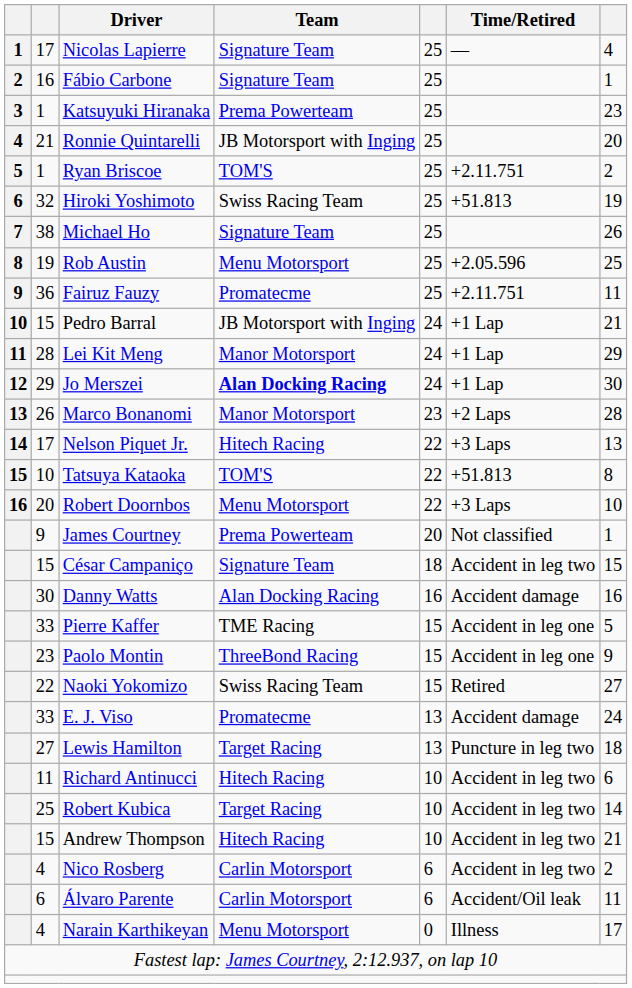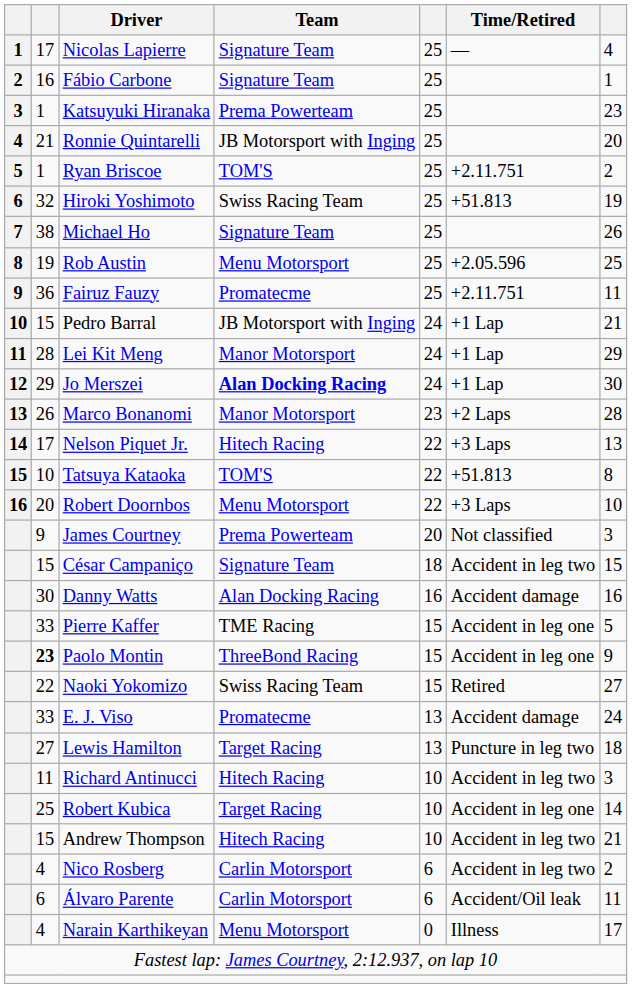James Courtney | column 7: 1 -> 3
Paolo Montin | column 2: normal -> bold
Richard Antinucci | column 7: 6 -> 3
Robert Kubica | Time/Retired: Accident in leg two -> Accident in leg one
